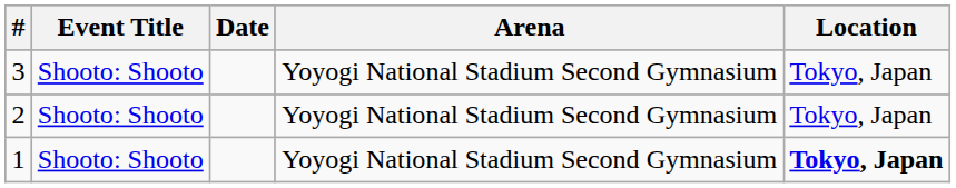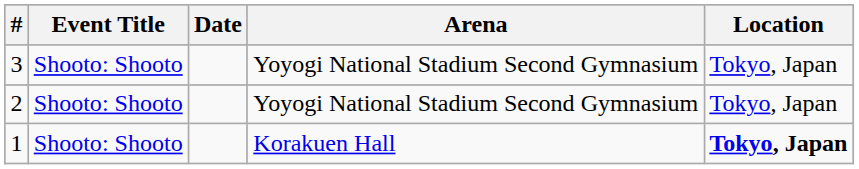1 | Arena: Yoyogi National Stadium Second Gymnasium -> Korakuen Hall
